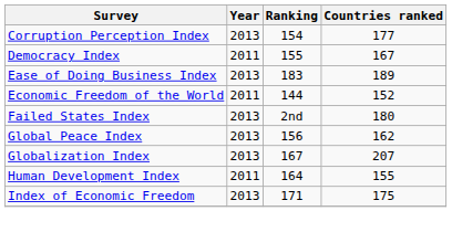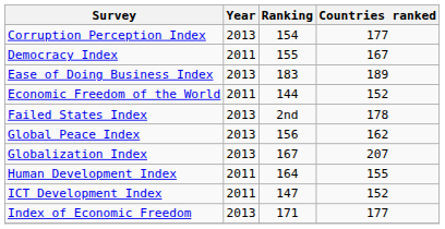Failed States Index | Countries ranked: 180 -> 178
+ row: ICT Development Index | 2011 | 147 | 152
Index of Economic Freedom | Countries ranked: 175 -> 177
